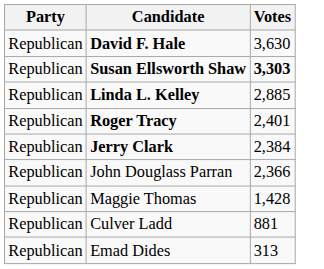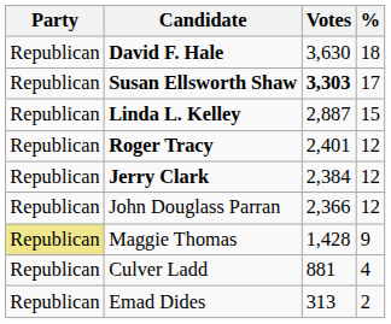+ column: % | 18 | 17 | 15 | 12 | 12 | 12 | 9 | 4 | 2
Linda L. Kelley | Votes: 2,885 -> 2,887
Maggie Thomas | Party: no background -> khaki background
